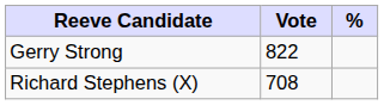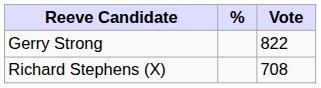columns swapped: Vote <-> %
